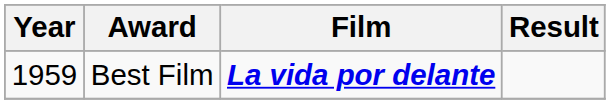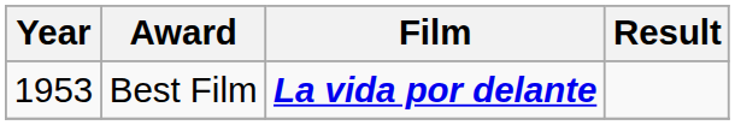Best Film | Year: 1959 -> 1953
